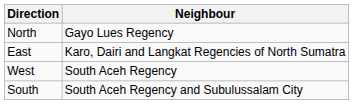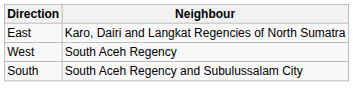- row: North | Gayo Lues Regency
